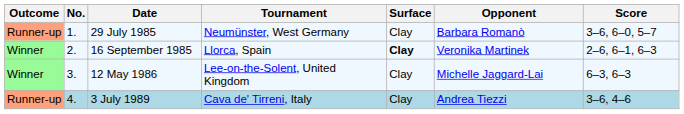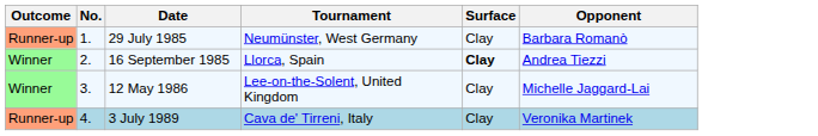- column: Score | 3–6, 6–0, 5–7 | 2–6, 6–1, 6–3 | 6–3, 6–3 | 3–6, 4–6
16 September 1985 | Opponent: Veronika Martinek -> Andrea Tiezzi
3 July 1989 | Opponent: Andrea Tiezzi -> Veronika Martinek
